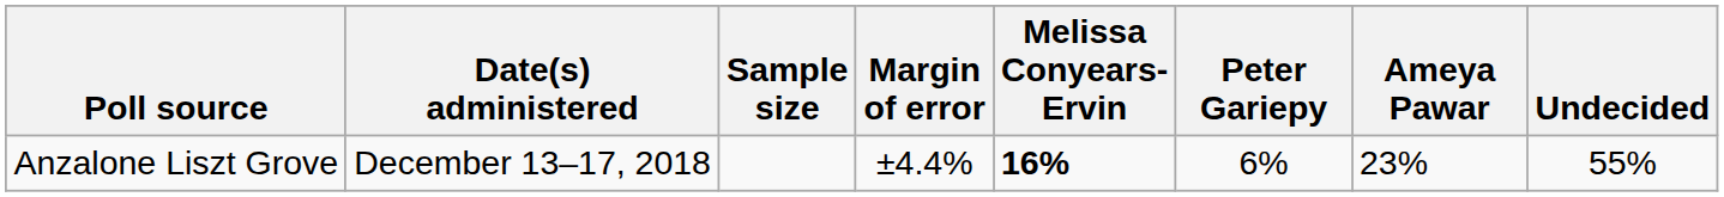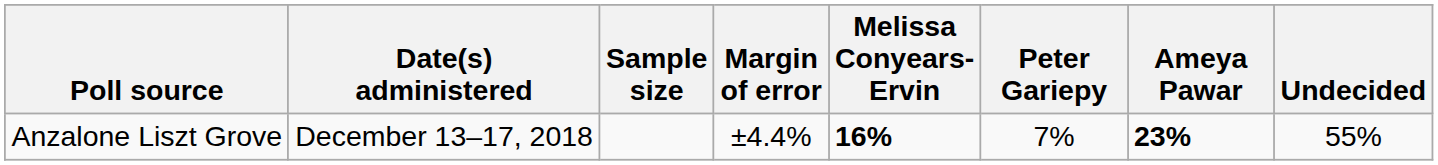Anzalone Liszt Grove | Peter Gariepy: 6% -> 7%
Anzalone Liszt Grove | Ameya Pawar: normal -> bold
